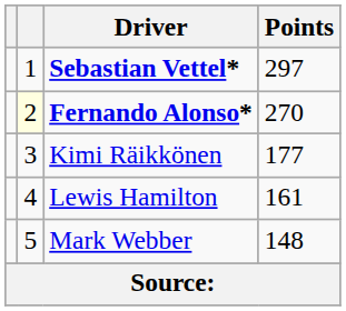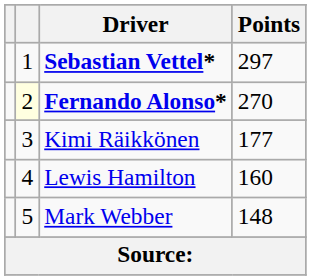Lewis Hamilton | Points: 161 -> 160
